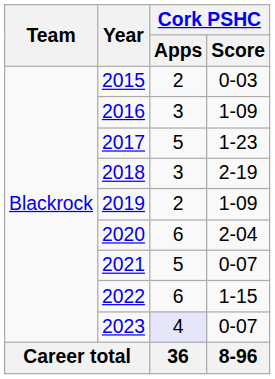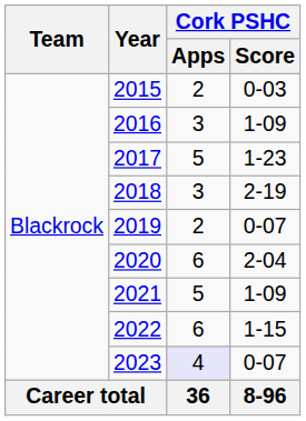2019 | Cork PSHC / Score: 1-09 -> 0-07
2021 | Cork PSHC / Score: 0-07 -> 1-09
